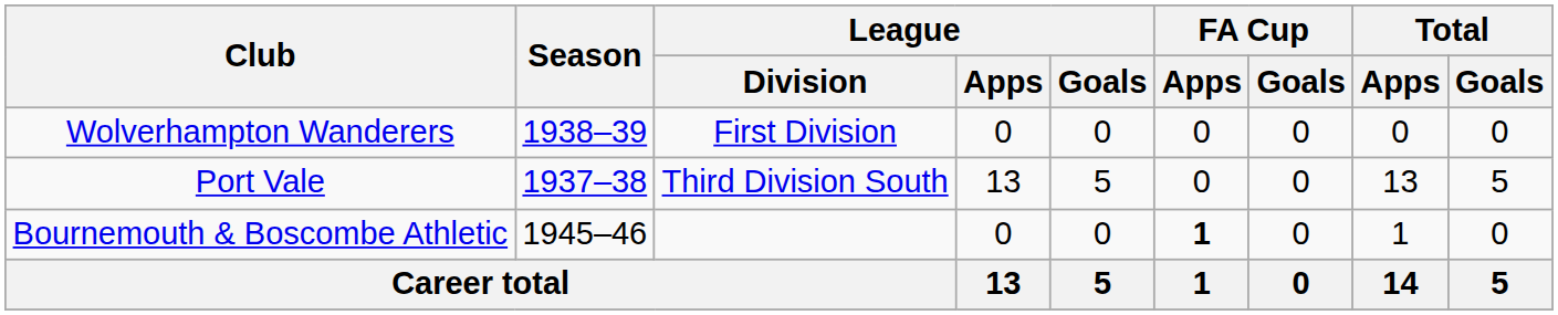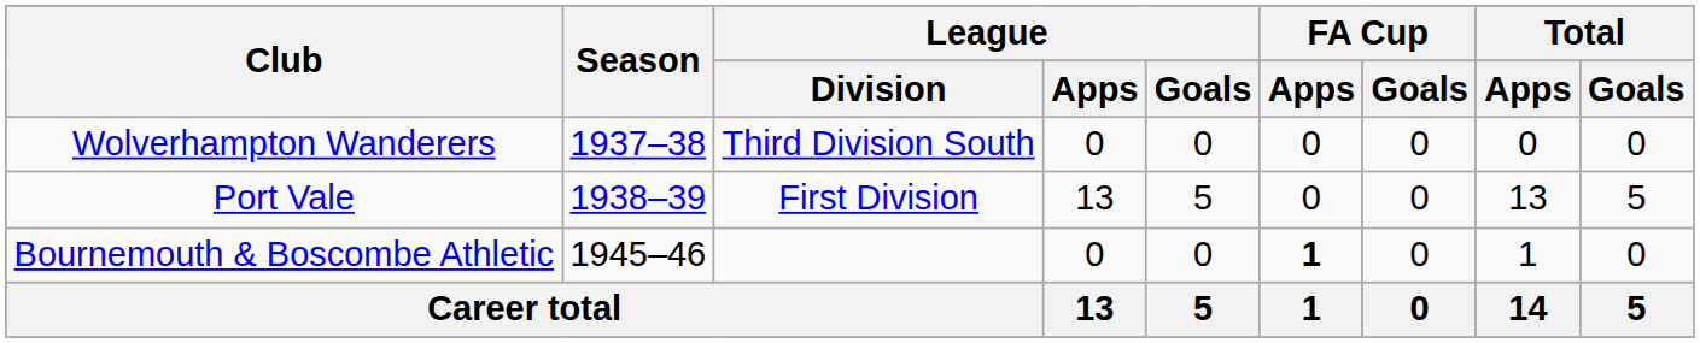Wolverhampton Wanderers | Season: 1938–39 -> 1937–38
Wolverhampton Wanderers | League / Division: First Division -> Third Division South
Port Vale | Season: 1937–38 -> 1938–39
Port Vale | League / Division: Third Division South -> First Division
